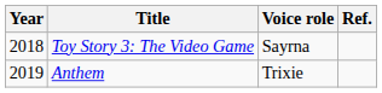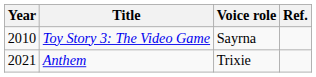Toy Story 3: The Video Game | Year: 2018 -> 2010
Anthem | Year: 2019 -> 2021
